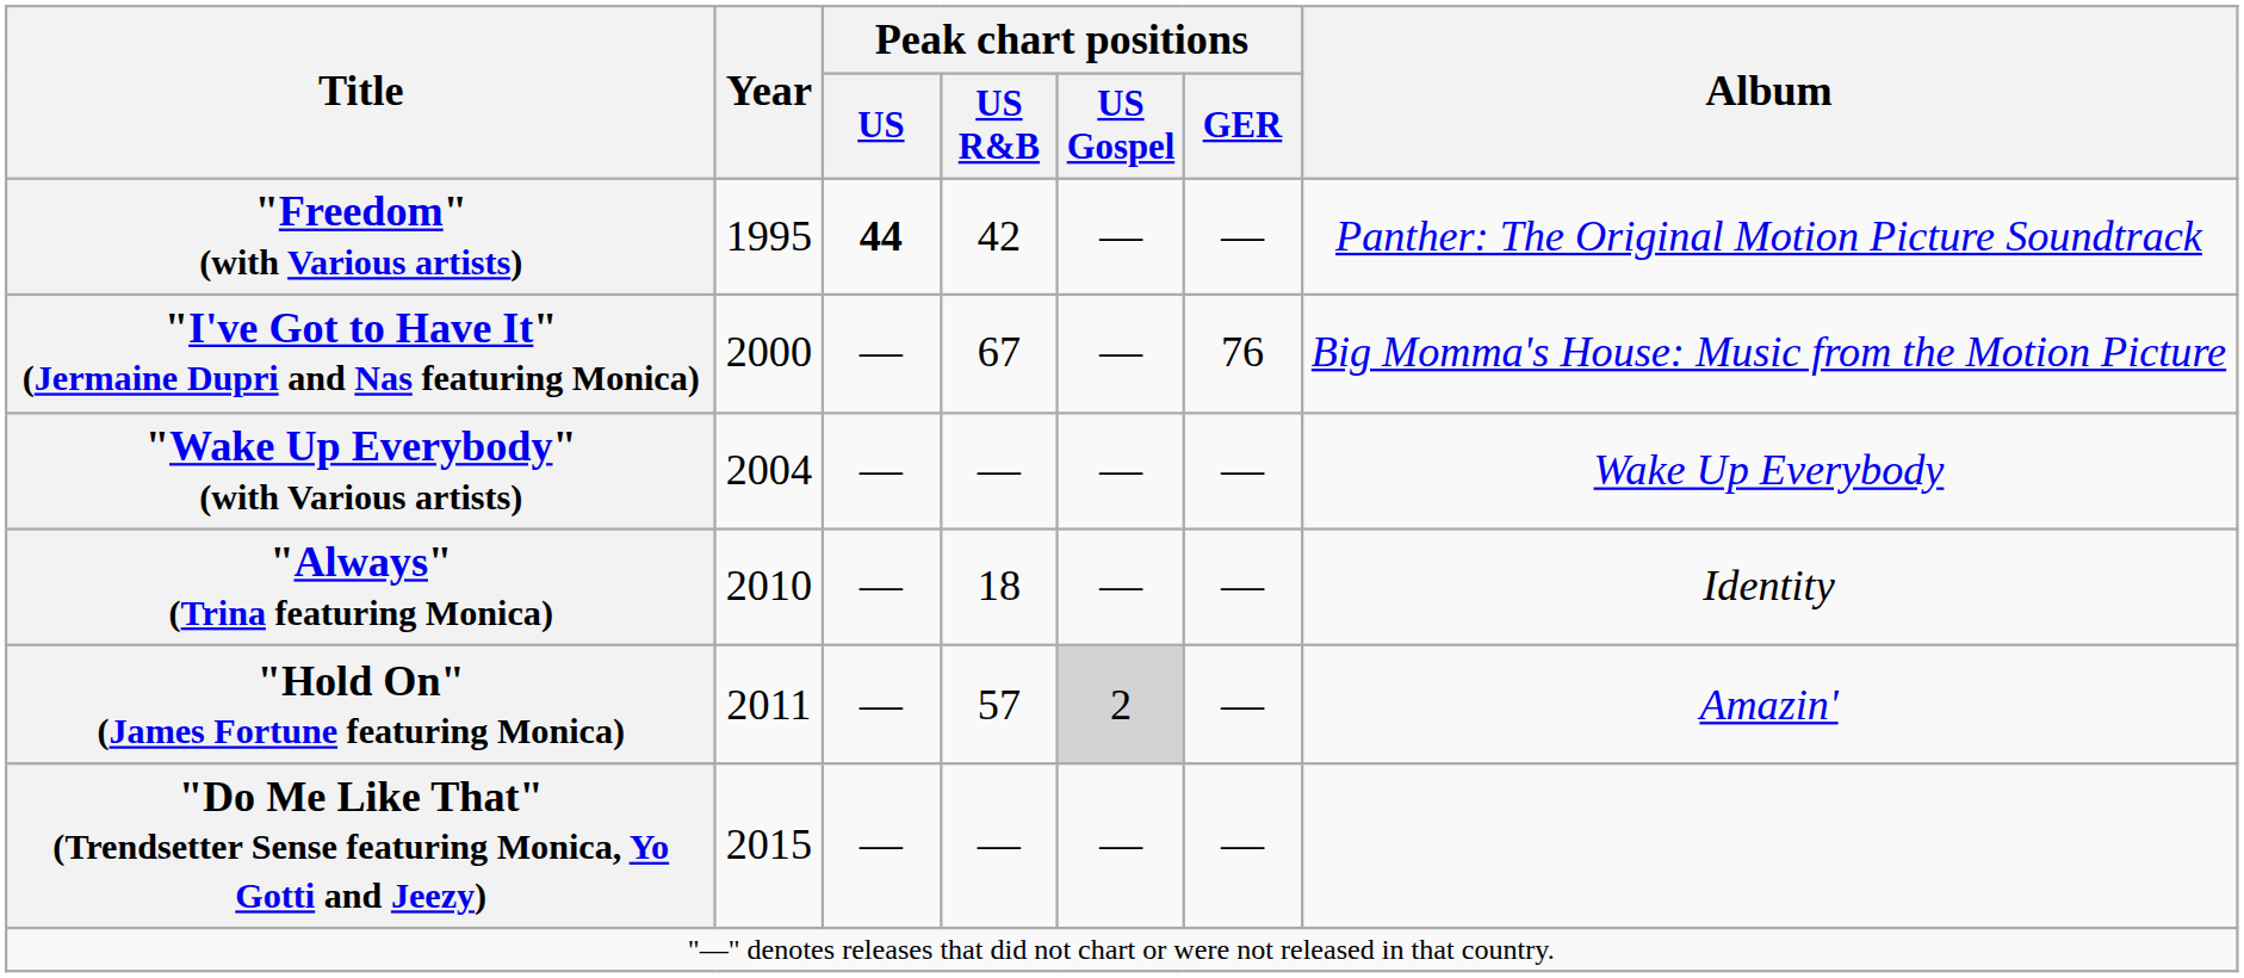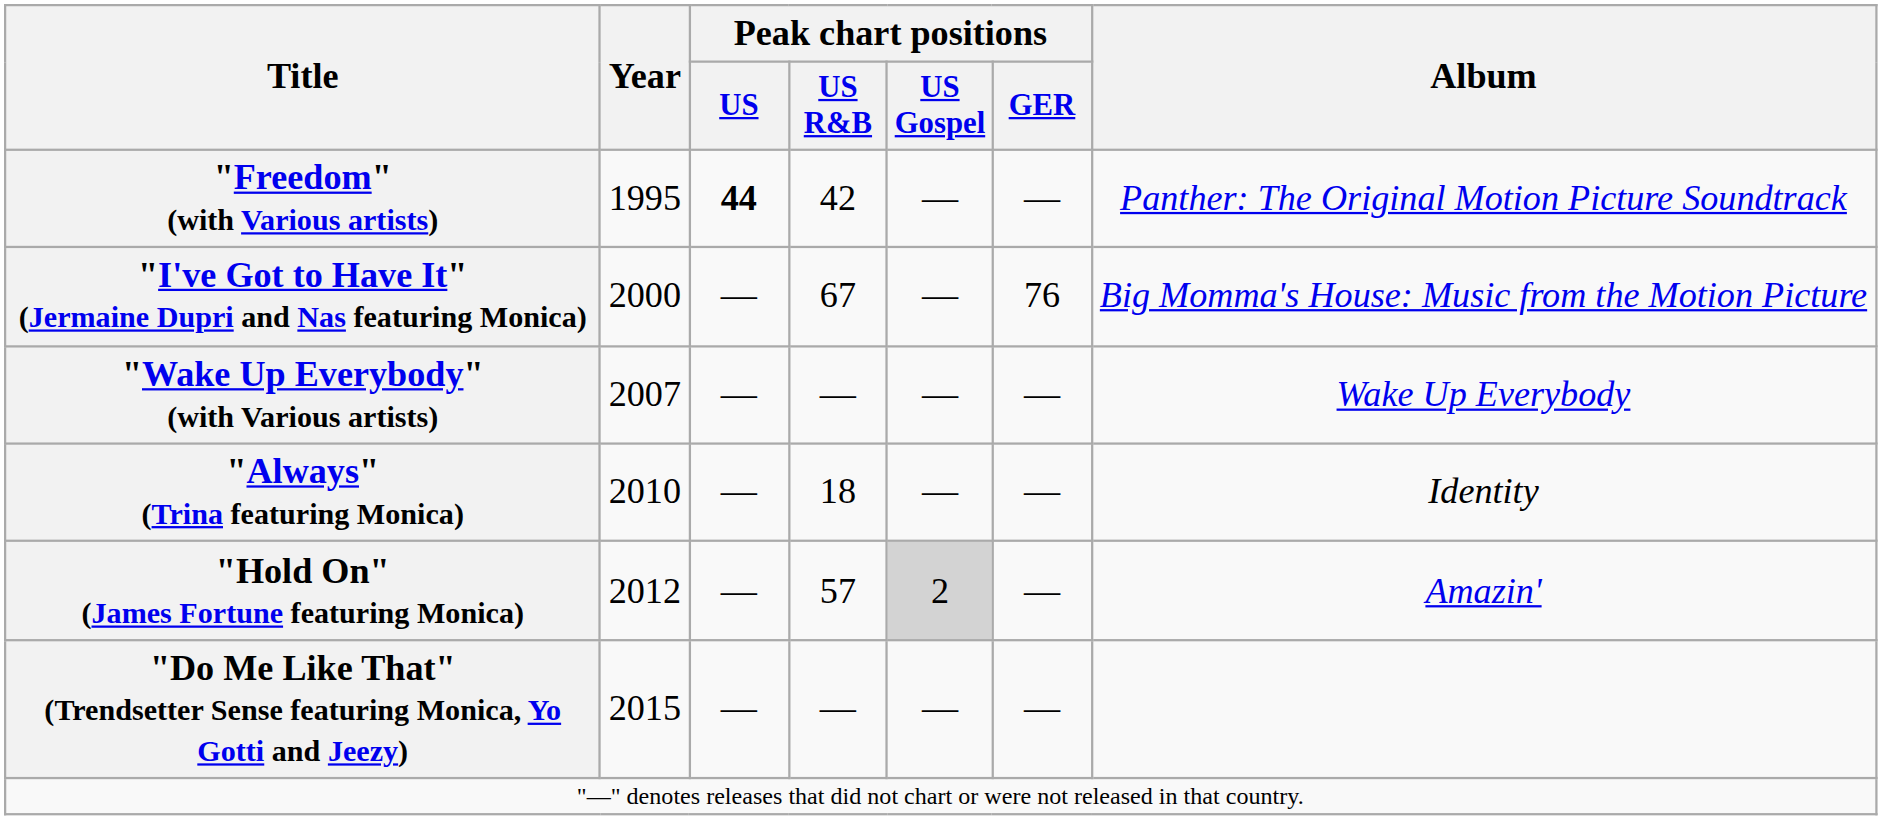"Wake Up Everybody" (with Various artists) | Year: 2004 -> 2007
"Hold On" (James Fortune featuring Monica) | Year: 2011 -> 2012
